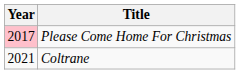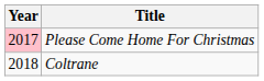Coltrane | Year: 2021 -> 2018
